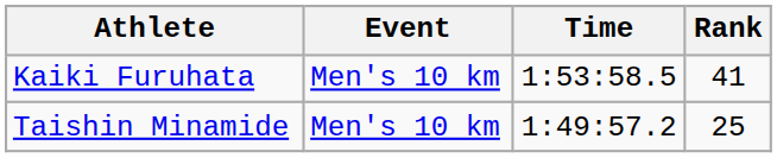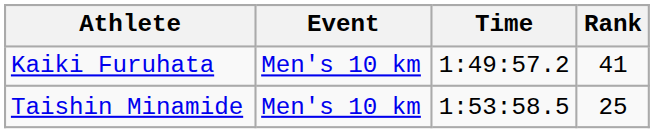Kaiki Furuhata | Time: 1:53:58.5 -> 1:49:57.2
Taishin Minamide | Time: 1:49:57.2 -> 1:53:58.5
